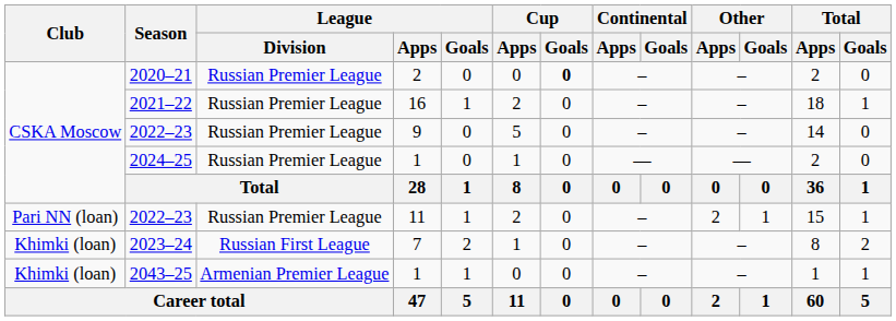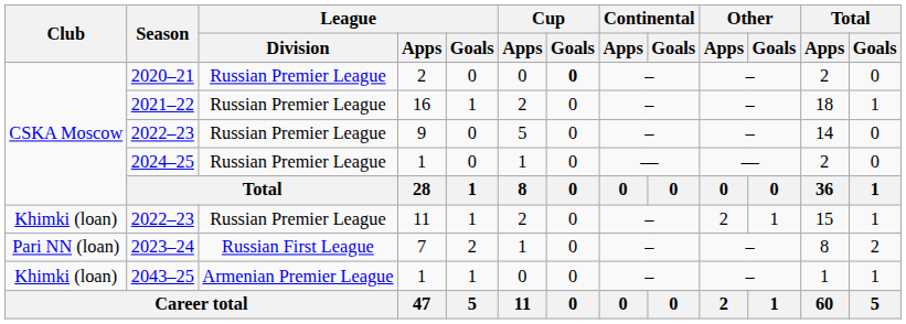2022–23 / 11 | Club: Pari NN (loan) -> Khimki (loan)
2023–24 | Club: Khimki (loan) -> Pari NN (loan)
